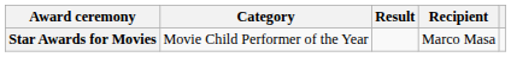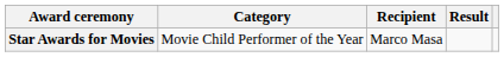columns swapped: Recipient <-> Result
